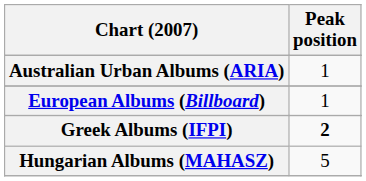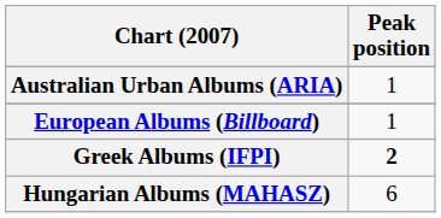Hungarian Albums (MAHASZ) | Peak position: 5 -> 6
